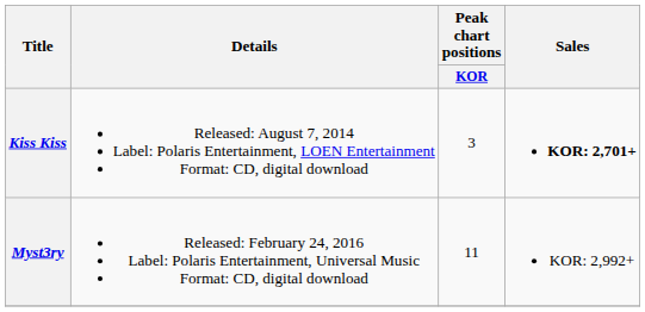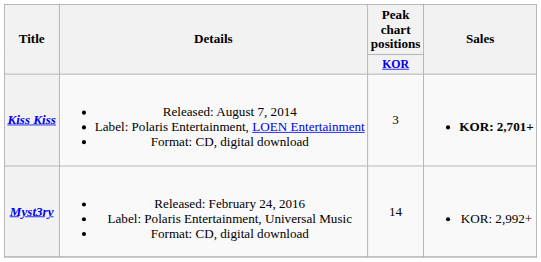Myst3ry | Peak chart positions / KOR: 11 -> 14
